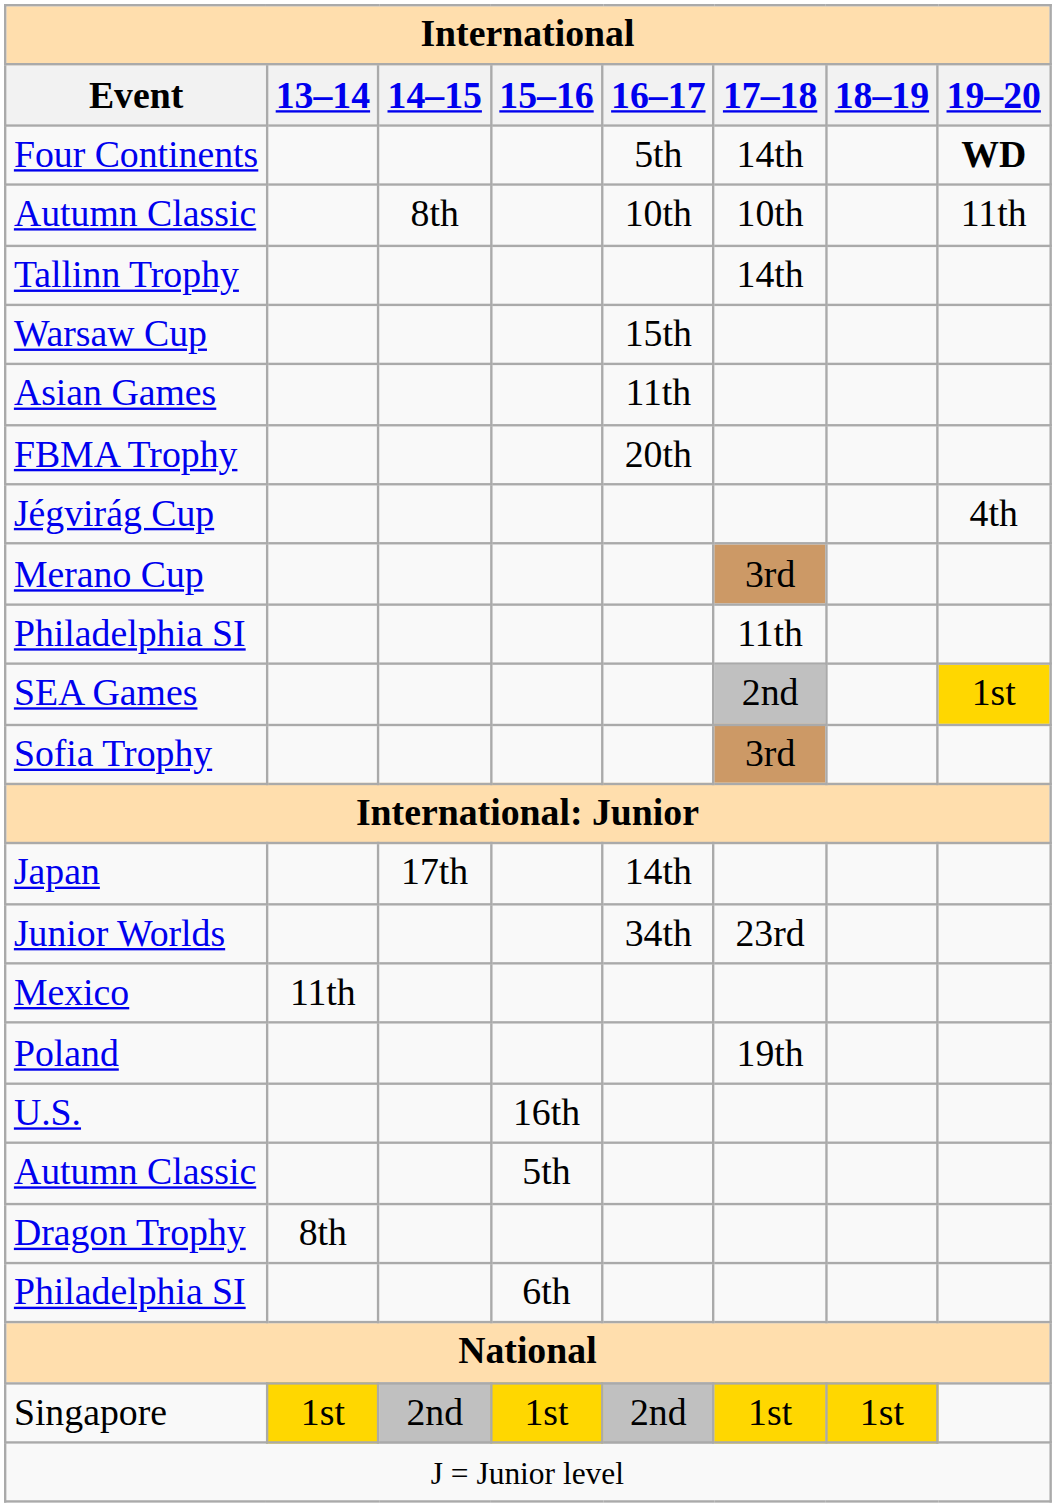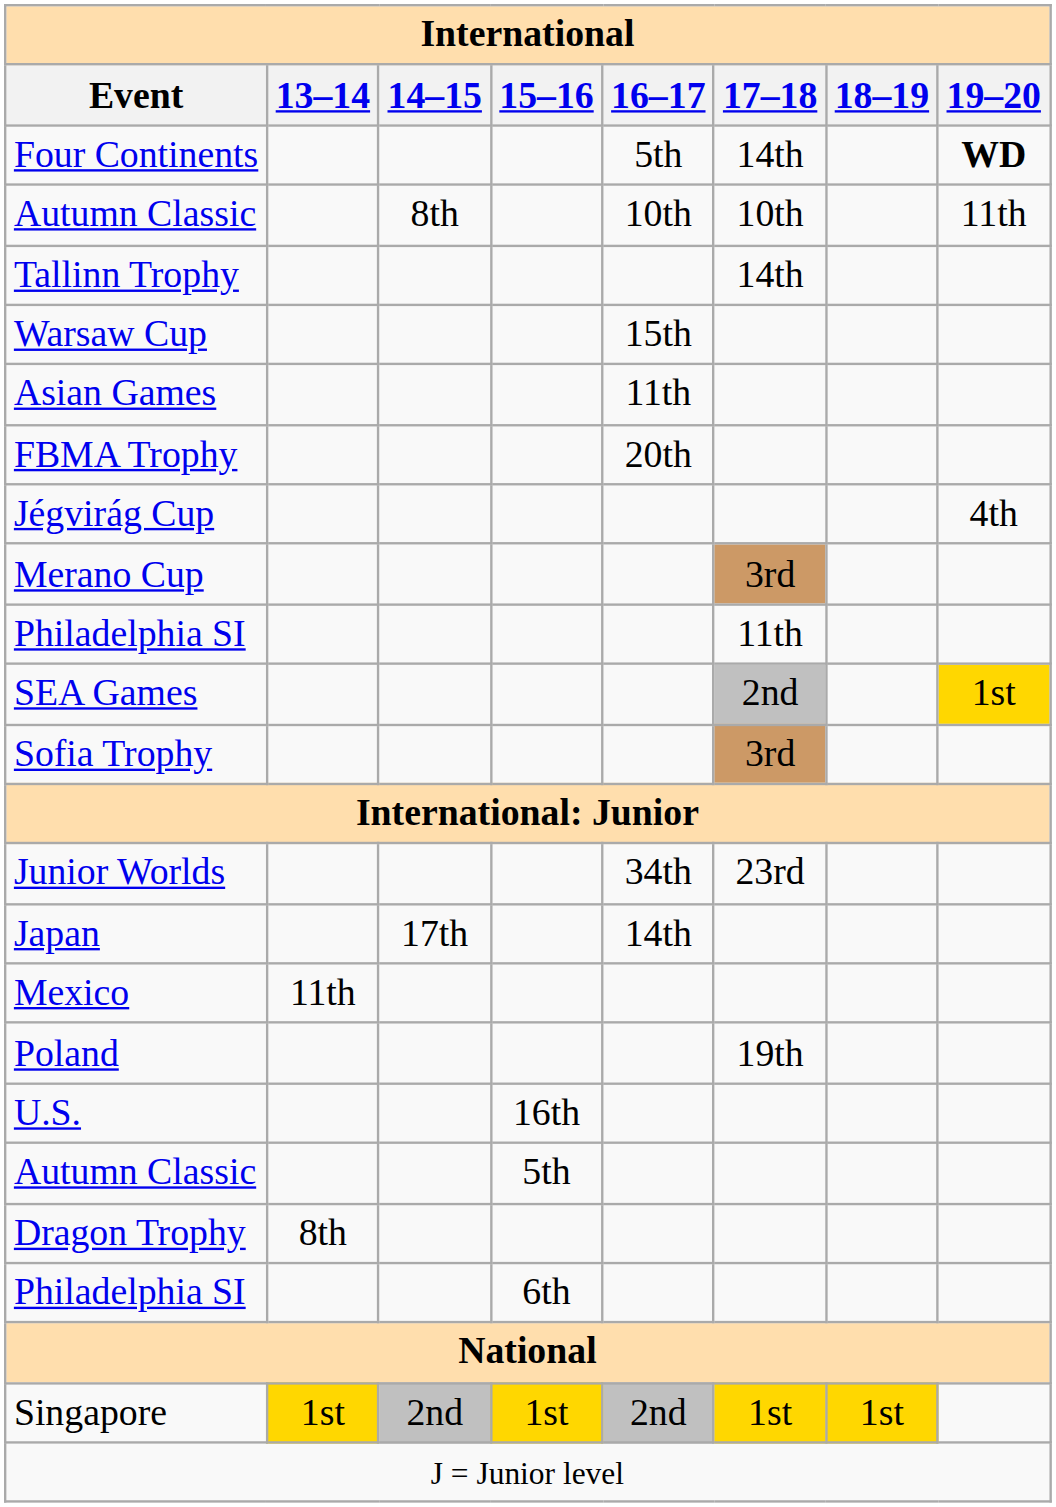rows swapped: Junior Worlds <-> Japan
